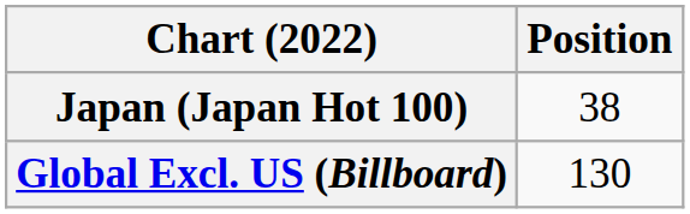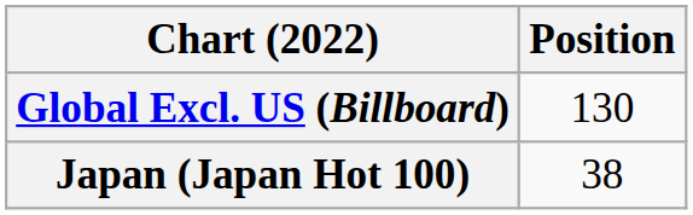rows swapped: Global Excl. US (Billboard) <-> Japan (Japan Hot 100)
